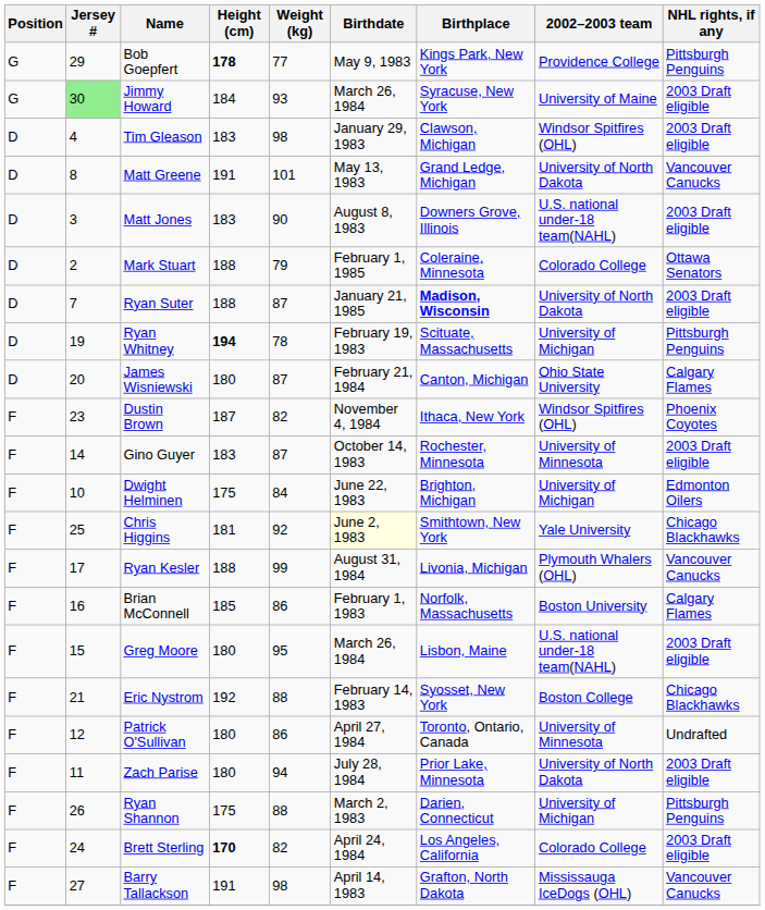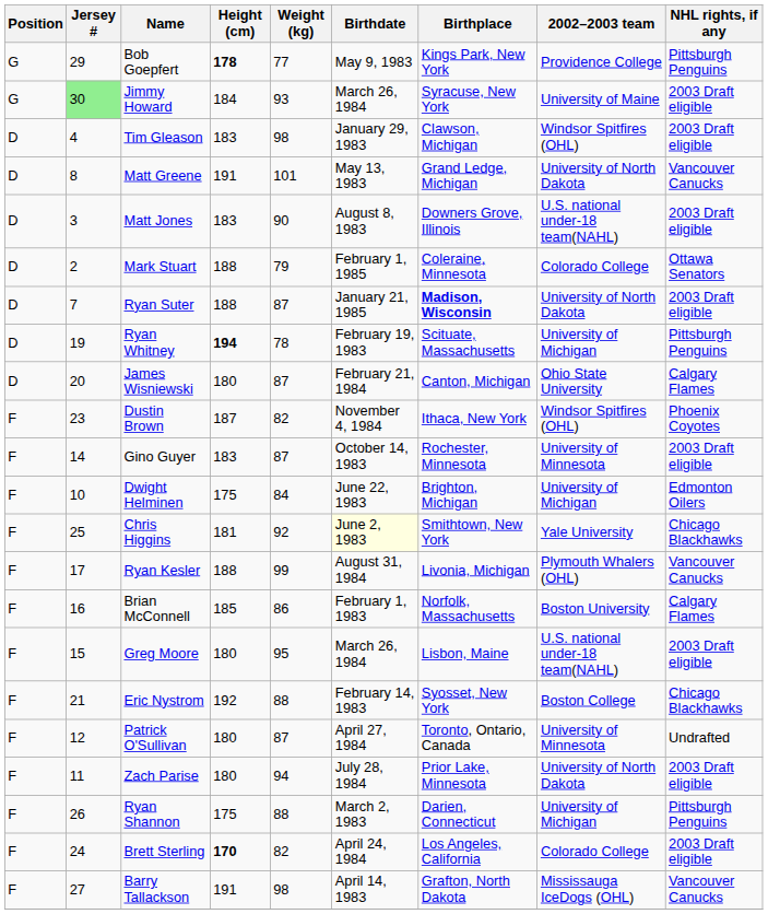Patrick O'Sullivan | Weight (kg): 86 -> 87
